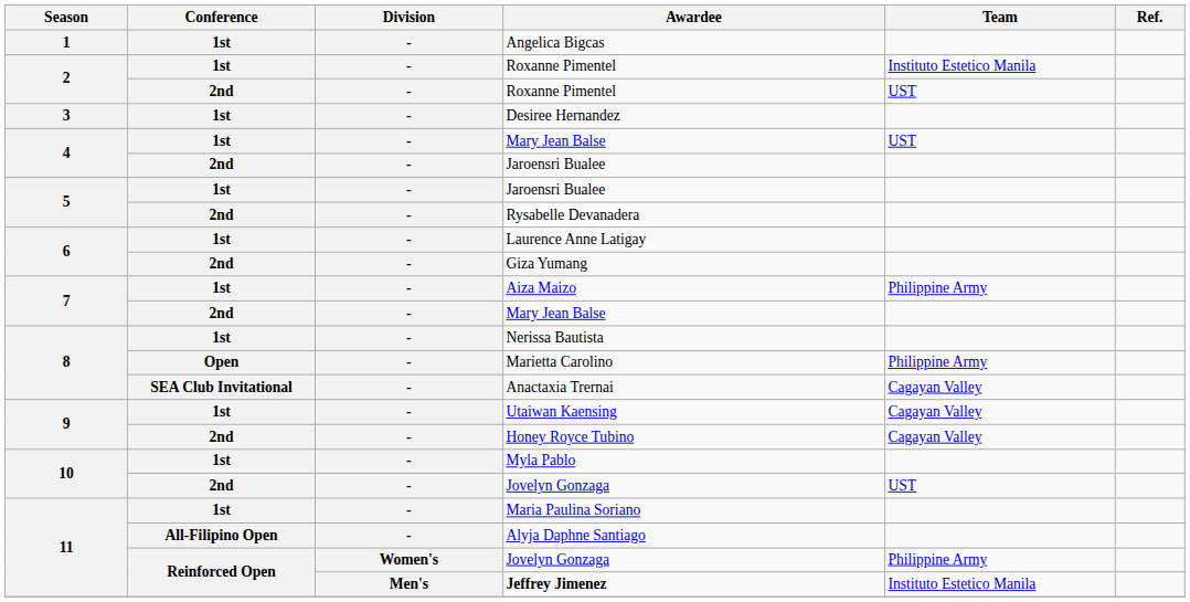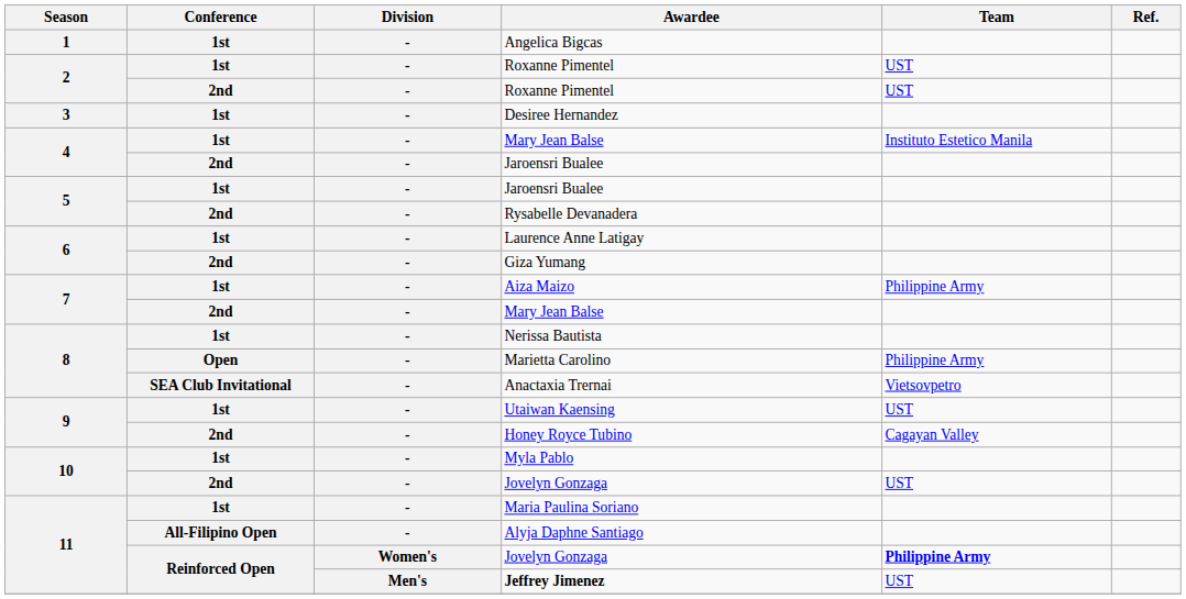1st / Roxanne Pimentel | Team: Instituto Estetico Manila -> UST
1st / Mary Jean Balse | Team: UST -> Instituto Estetico Manila
Anactaxia Trernai | Team: Cagayan Valley -> Vietsovpetro
Utaiwan Kaensing | Team: Cagayan Valley -> UST
Reinforced Open / Jovelyn Gonzaga | Team: normal -> bold
Jeffrey Jimenez | Team: Instituto Estetico Manila -> UST
